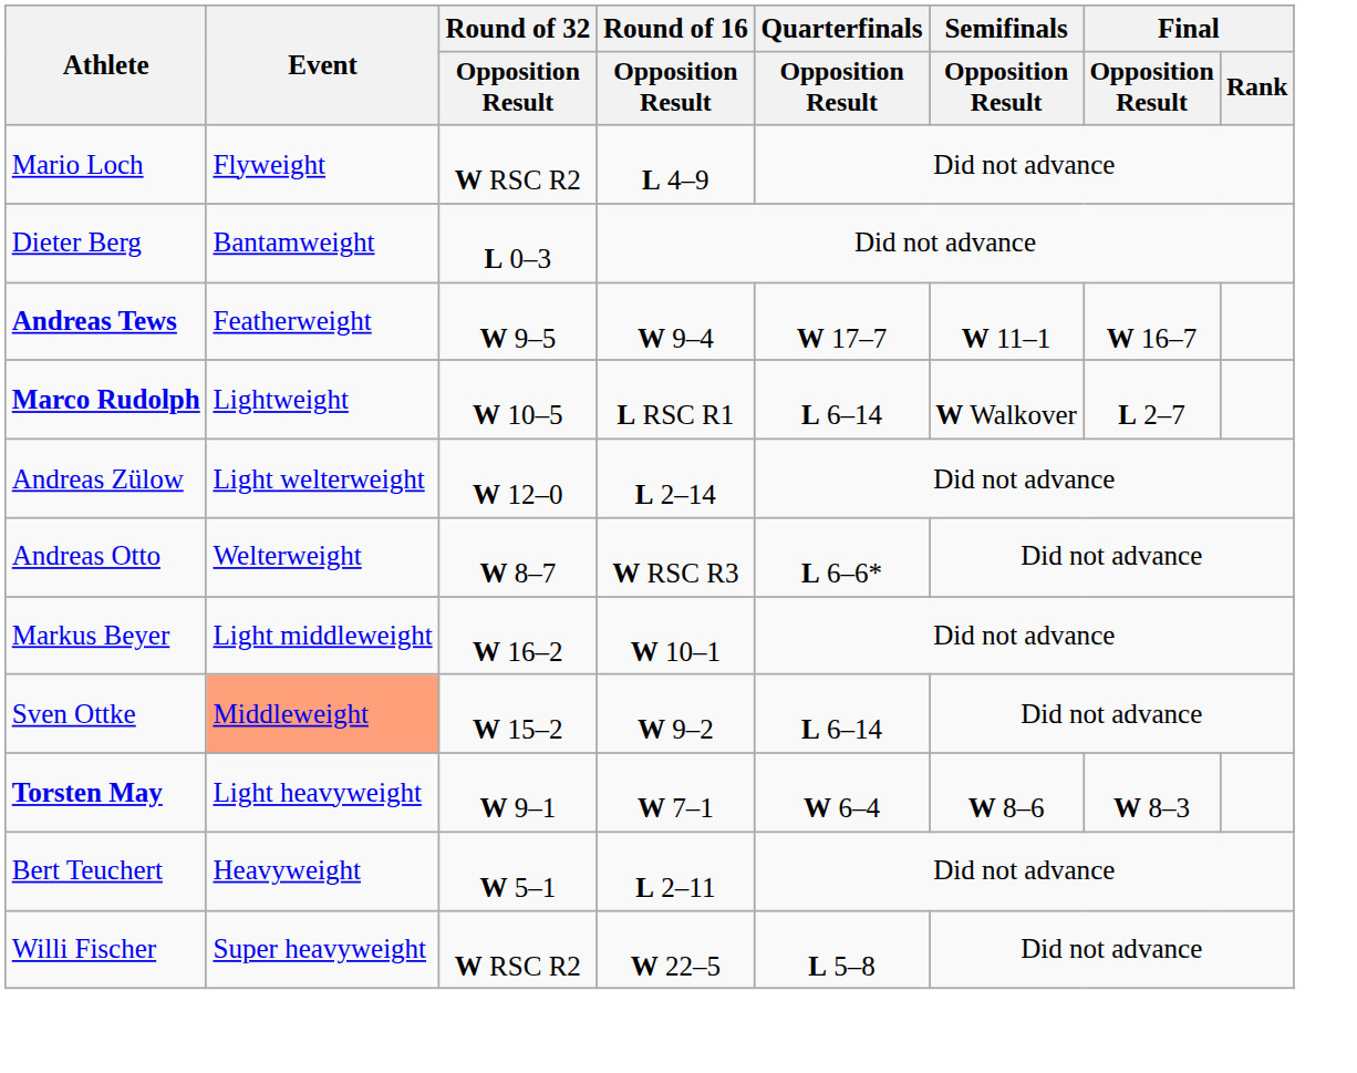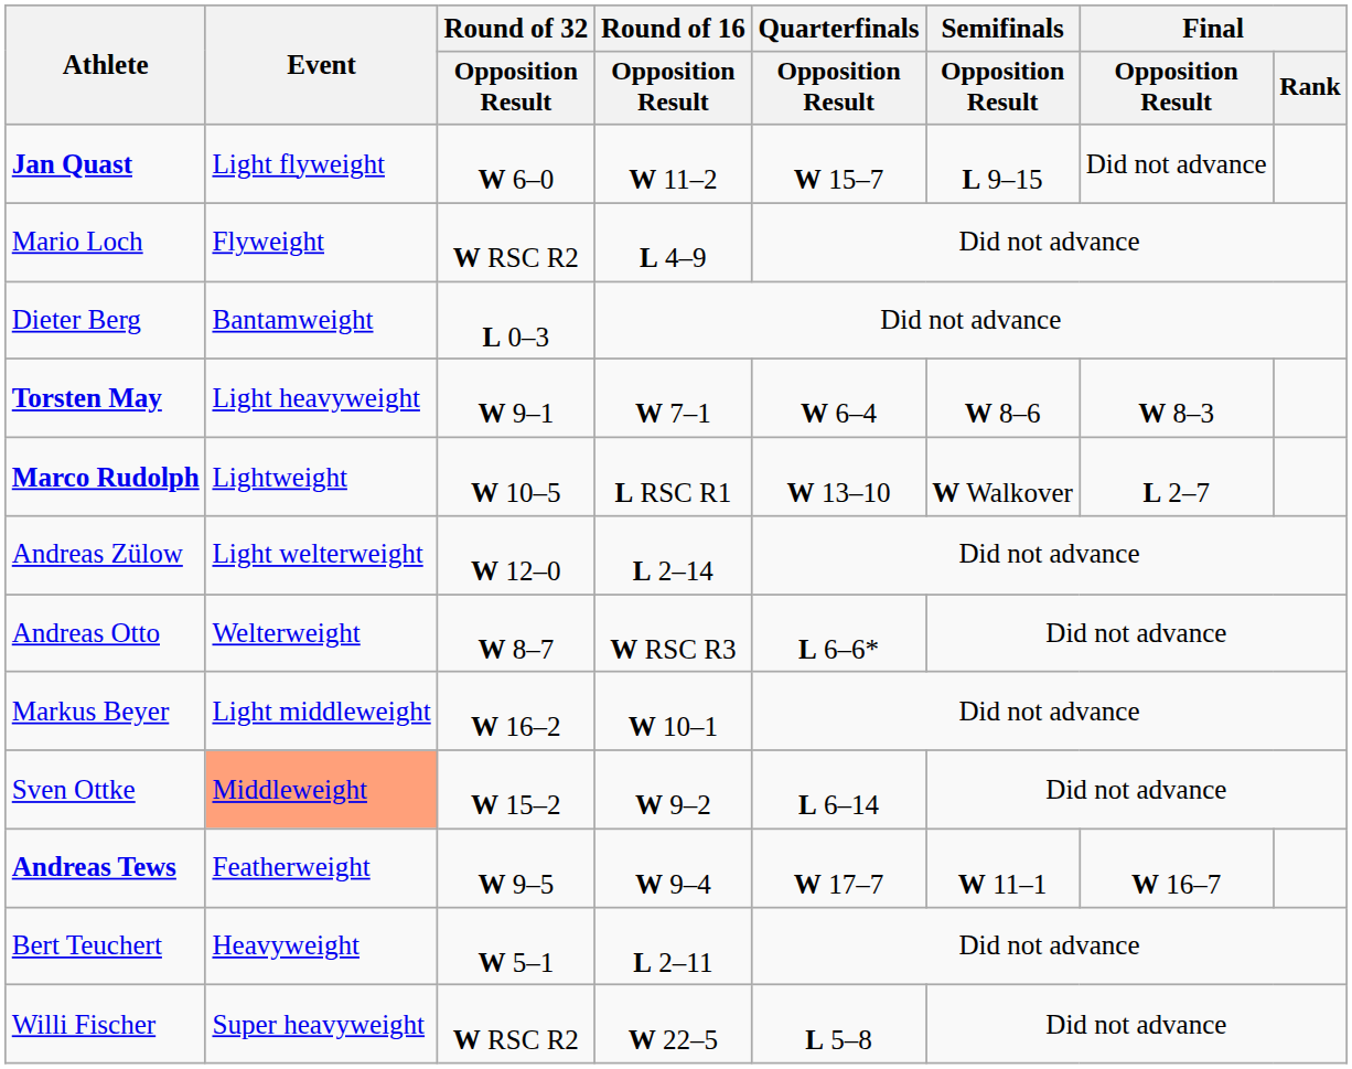+ row: Jan Quast | Light flyweight | W 6–0 | W 11–2 | W 15–7 | L 9–15 | Did not advance
rows swapped: Andreas Tews <-> Torsten May
Marco Rudolph | Quarterfinals / Opposition Result: L 6–14 -> W 13–10
